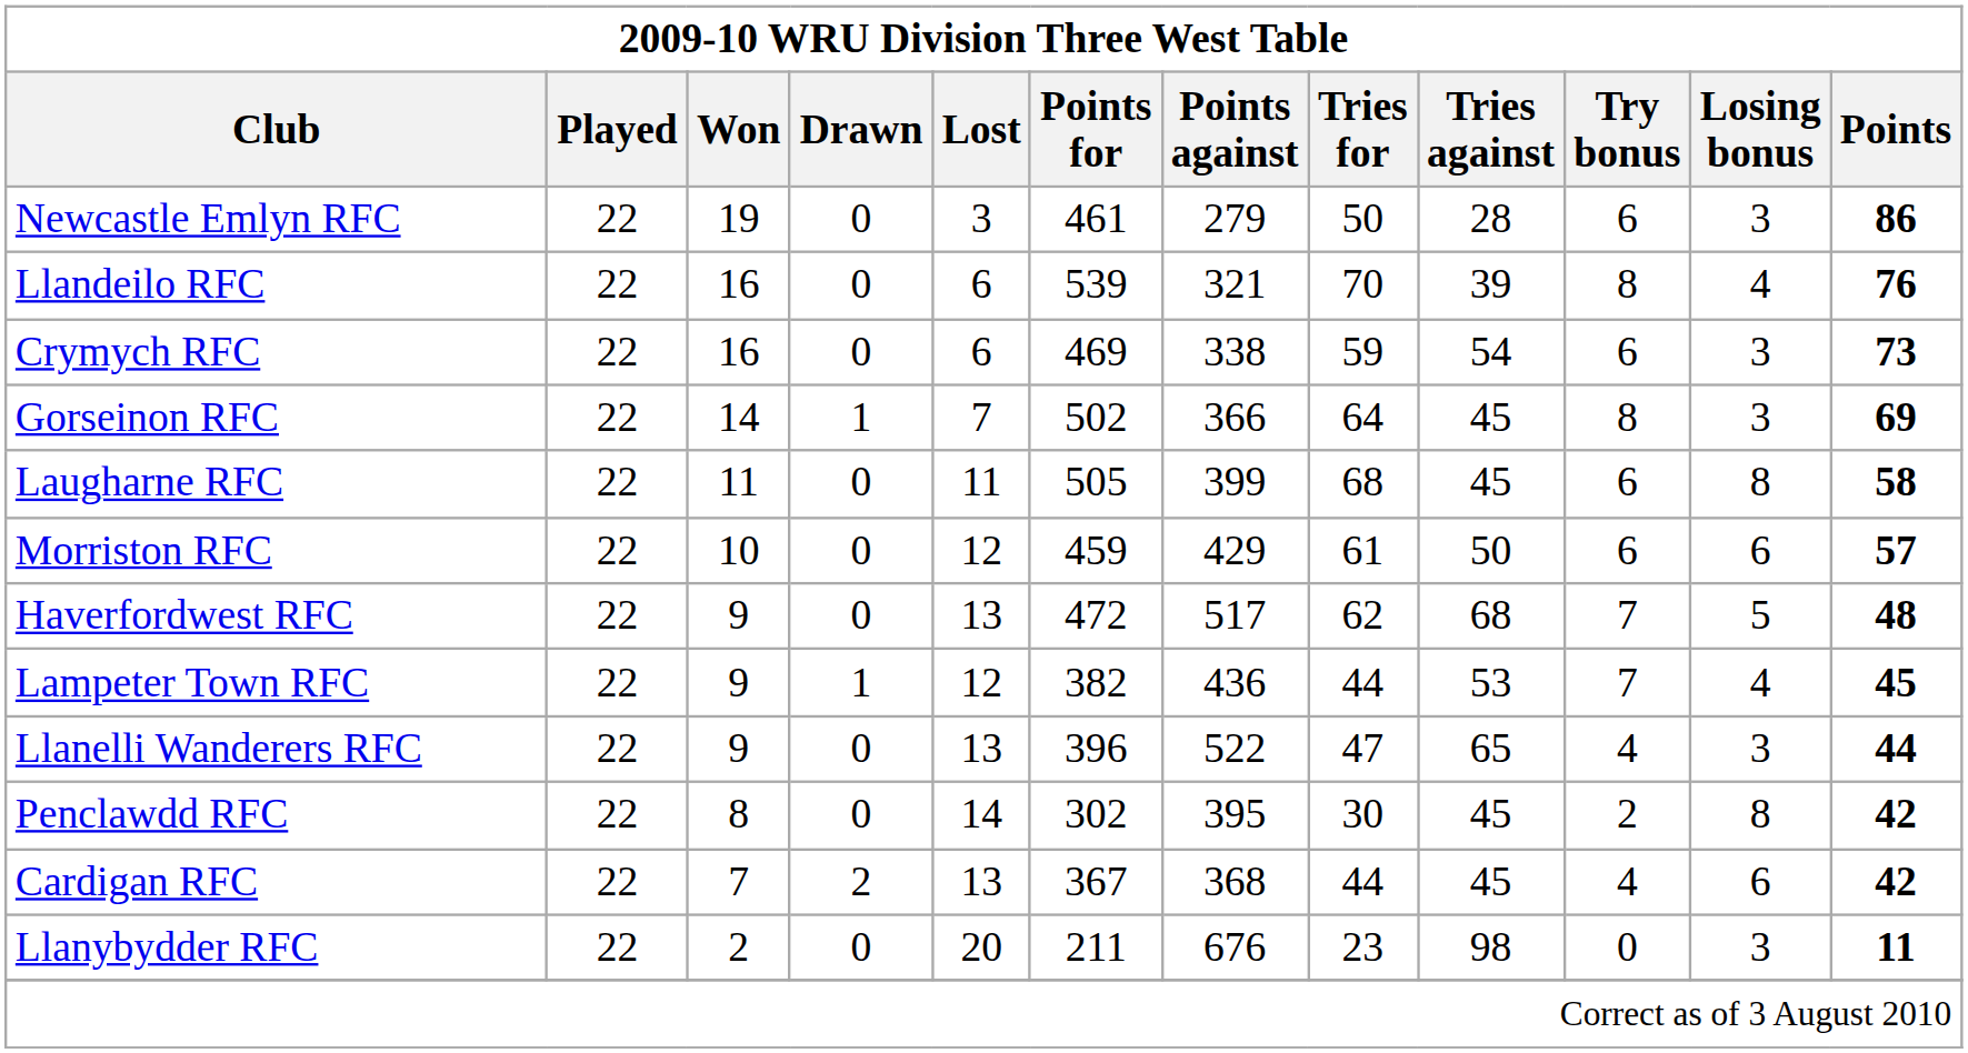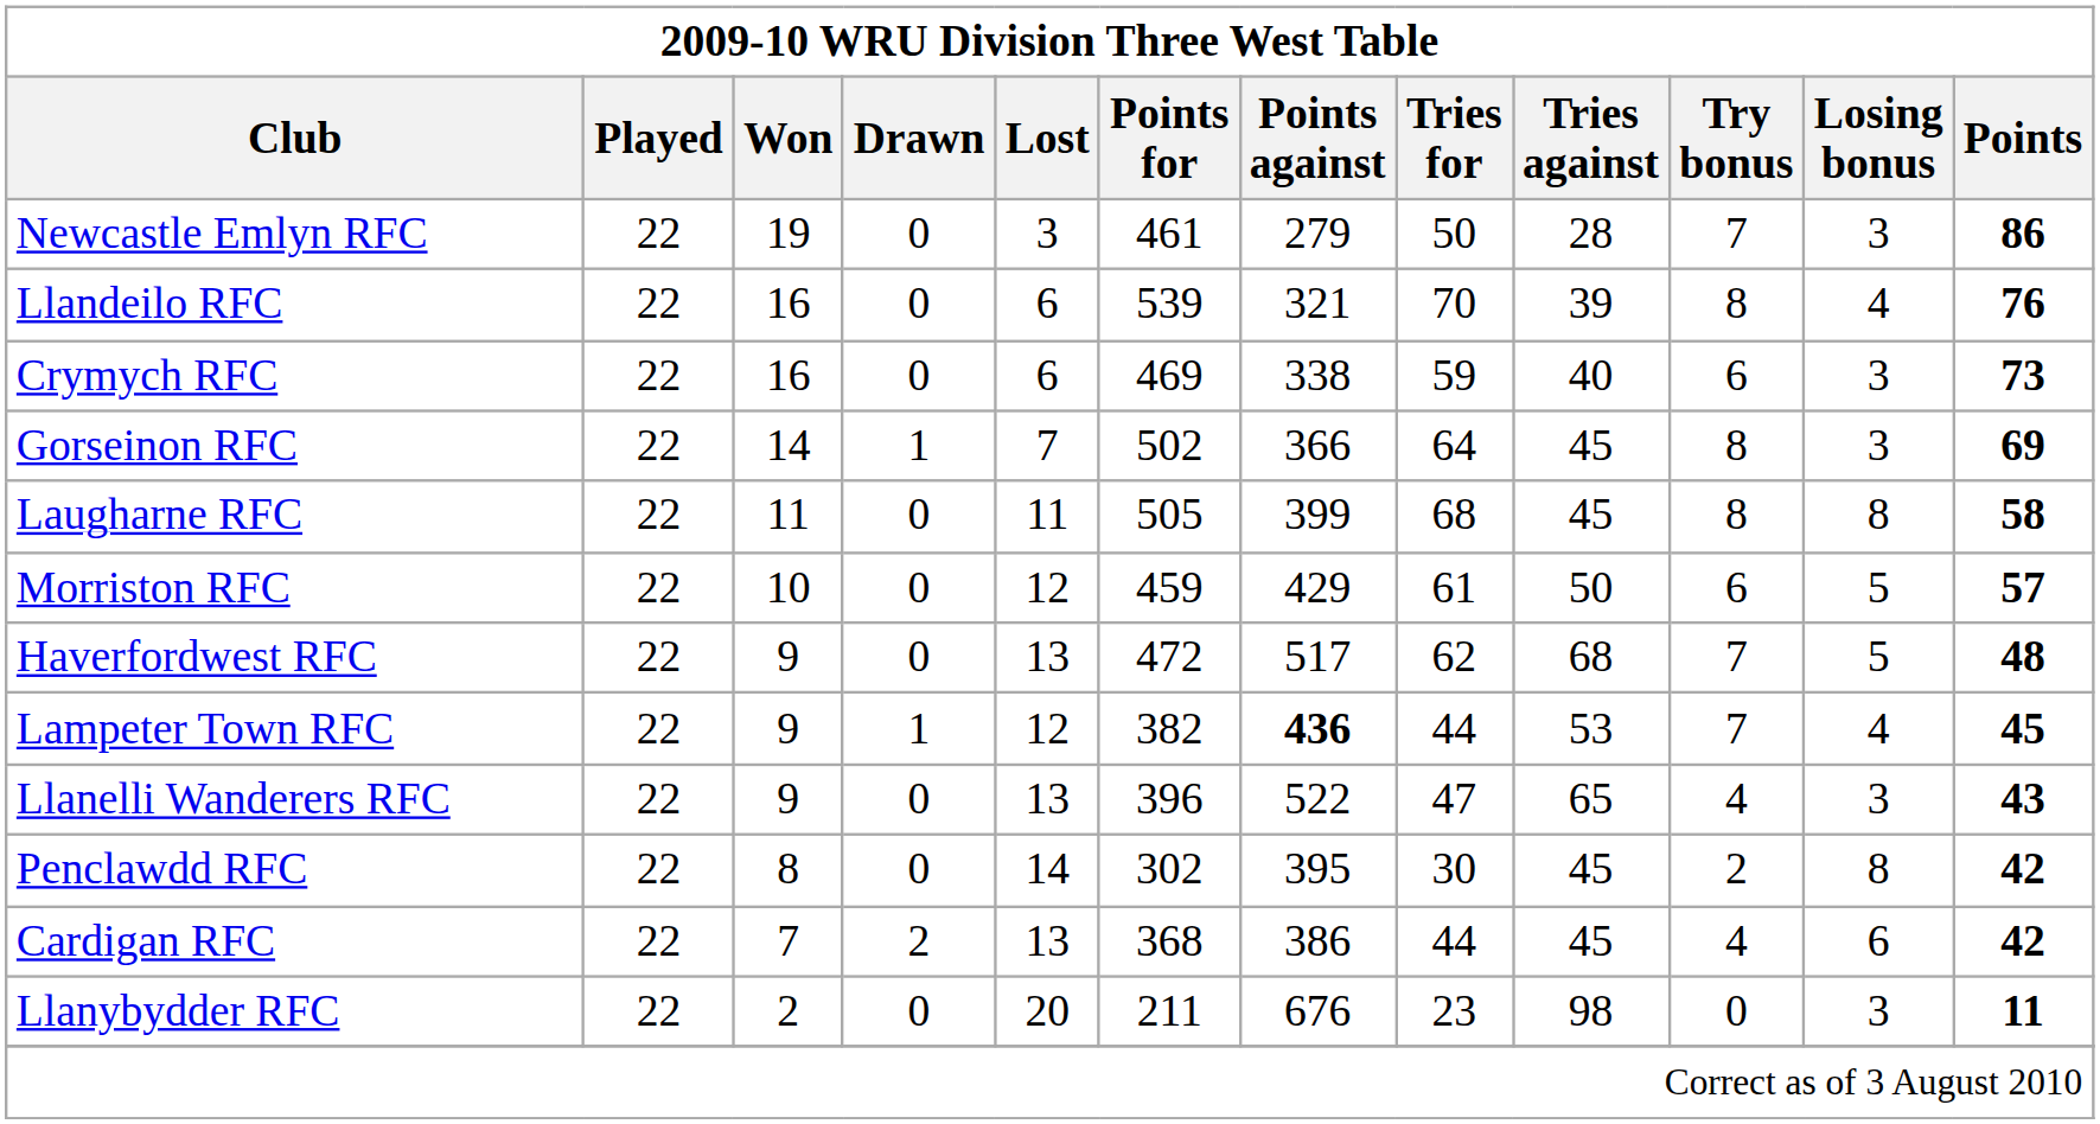Newcastle Emlyn RFC | Try bonus: 6 -> 7
Crymych RFC | Tries against: 54 -> 40
Laugharne RFC | Try bonus: 6 -> 8
Morriston RFC | Losing bonus: 6 -> 5
Lampeter Town RFC | Points against: normal -> bold
Llanelli Wanderers RFC | Points: 44 -> 43
Cardigan RFC | Points for: 367 -> 368
Cardigan RFC | Points against: 368 -> 386
